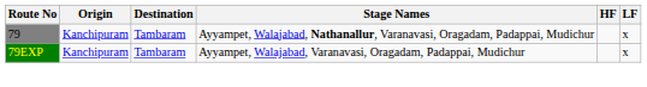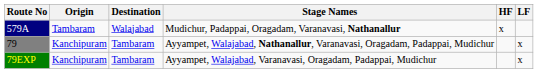+ row: 579A | Tambaram | Walajabad | Mudichur, Padappai, Oragadam, Varanavasi, Nathanallur | x
